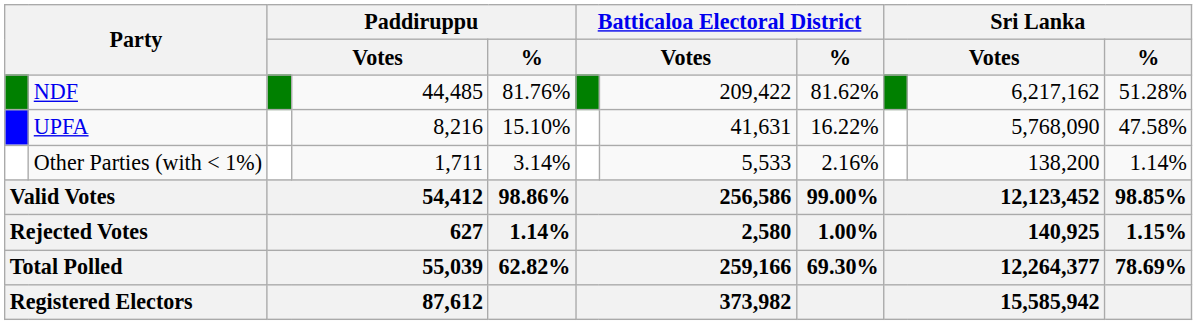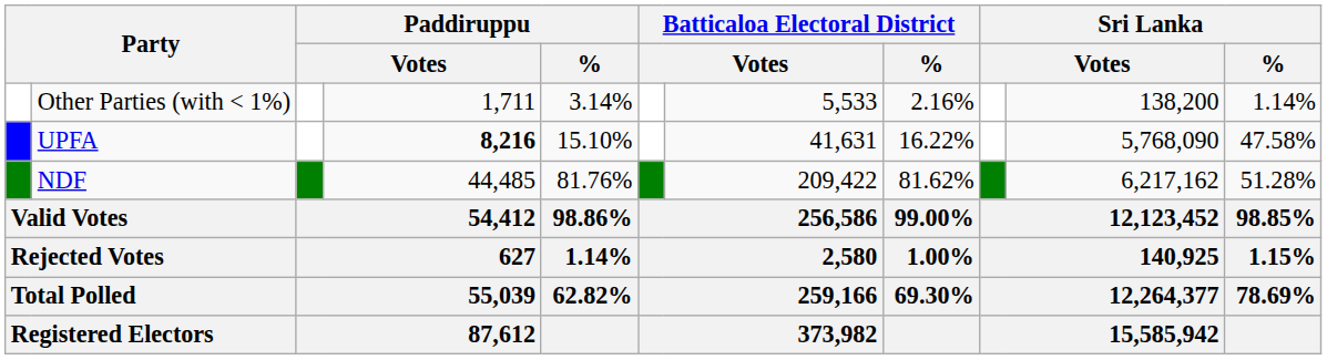rows swapped: NDF <-> Other Parties (with < 1%)
UPFA | column 4: normal -> bold
